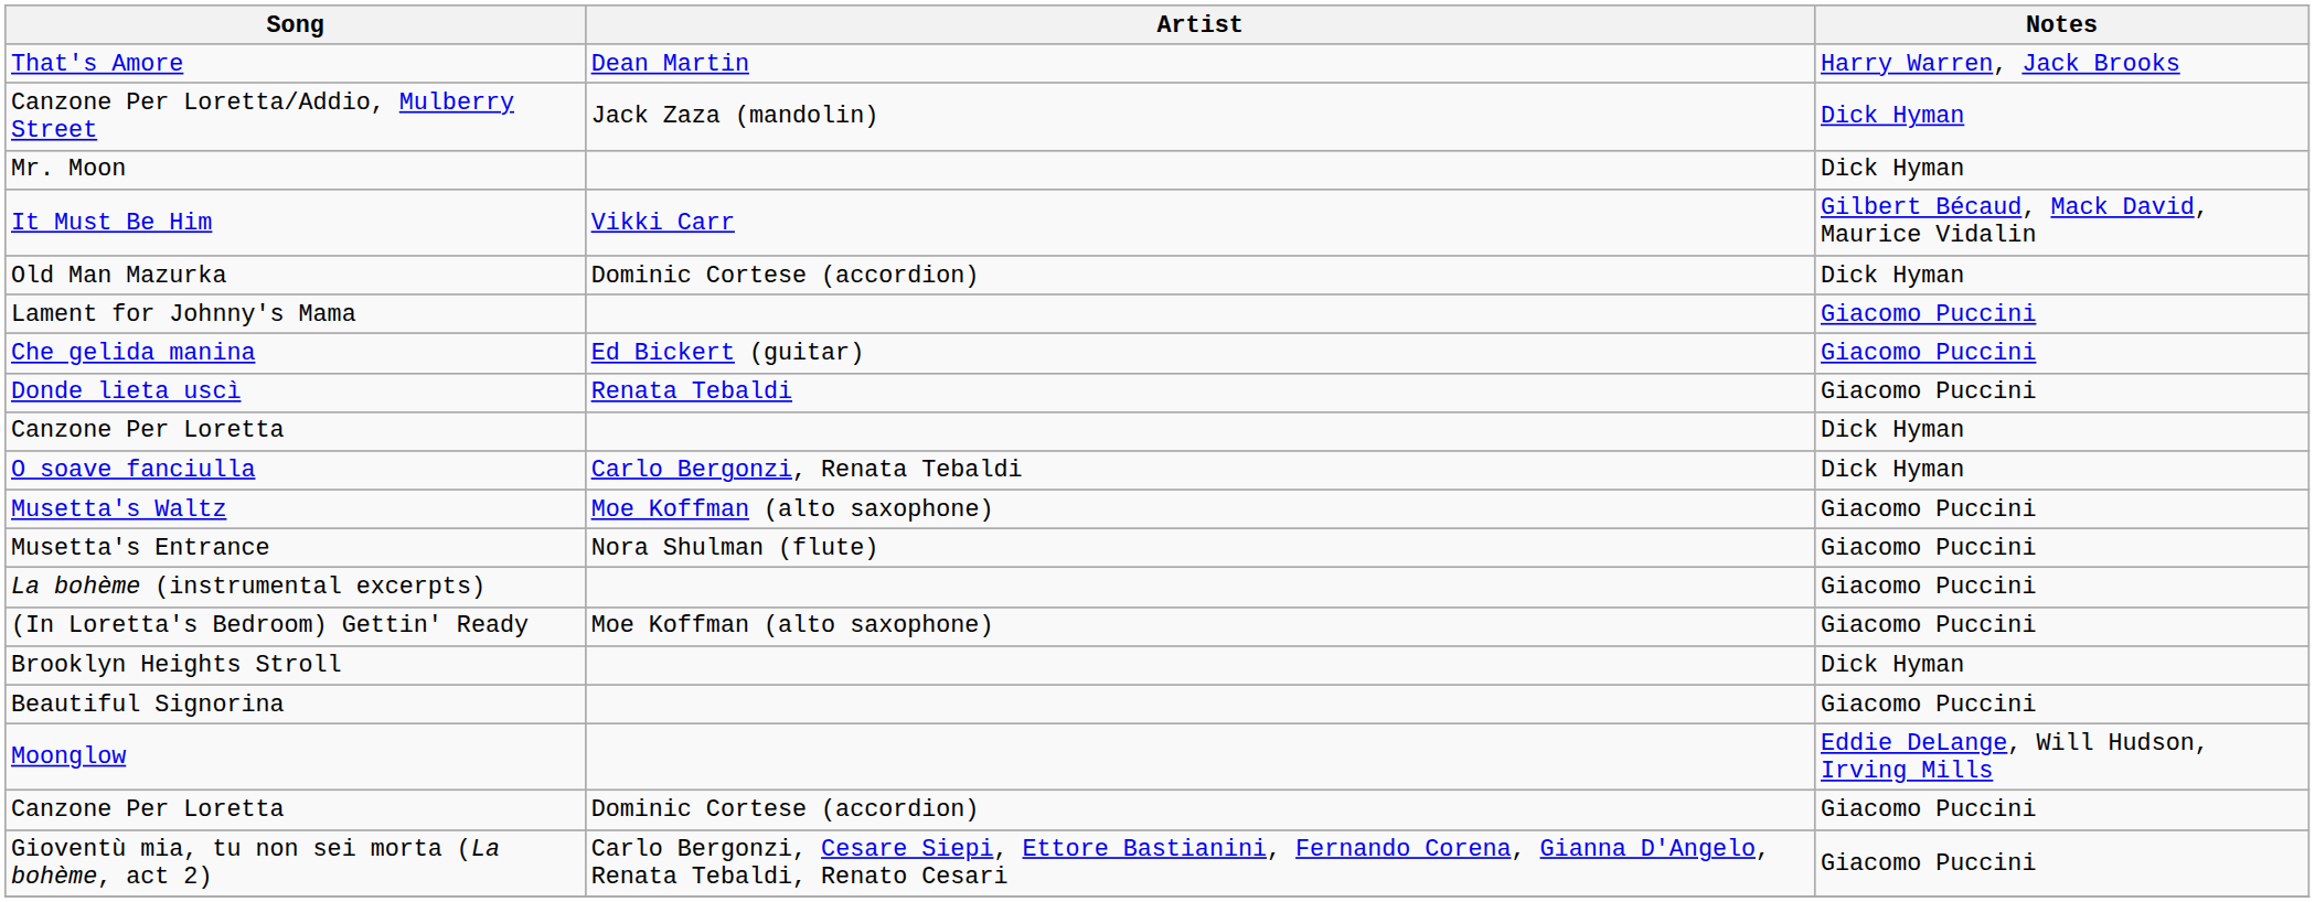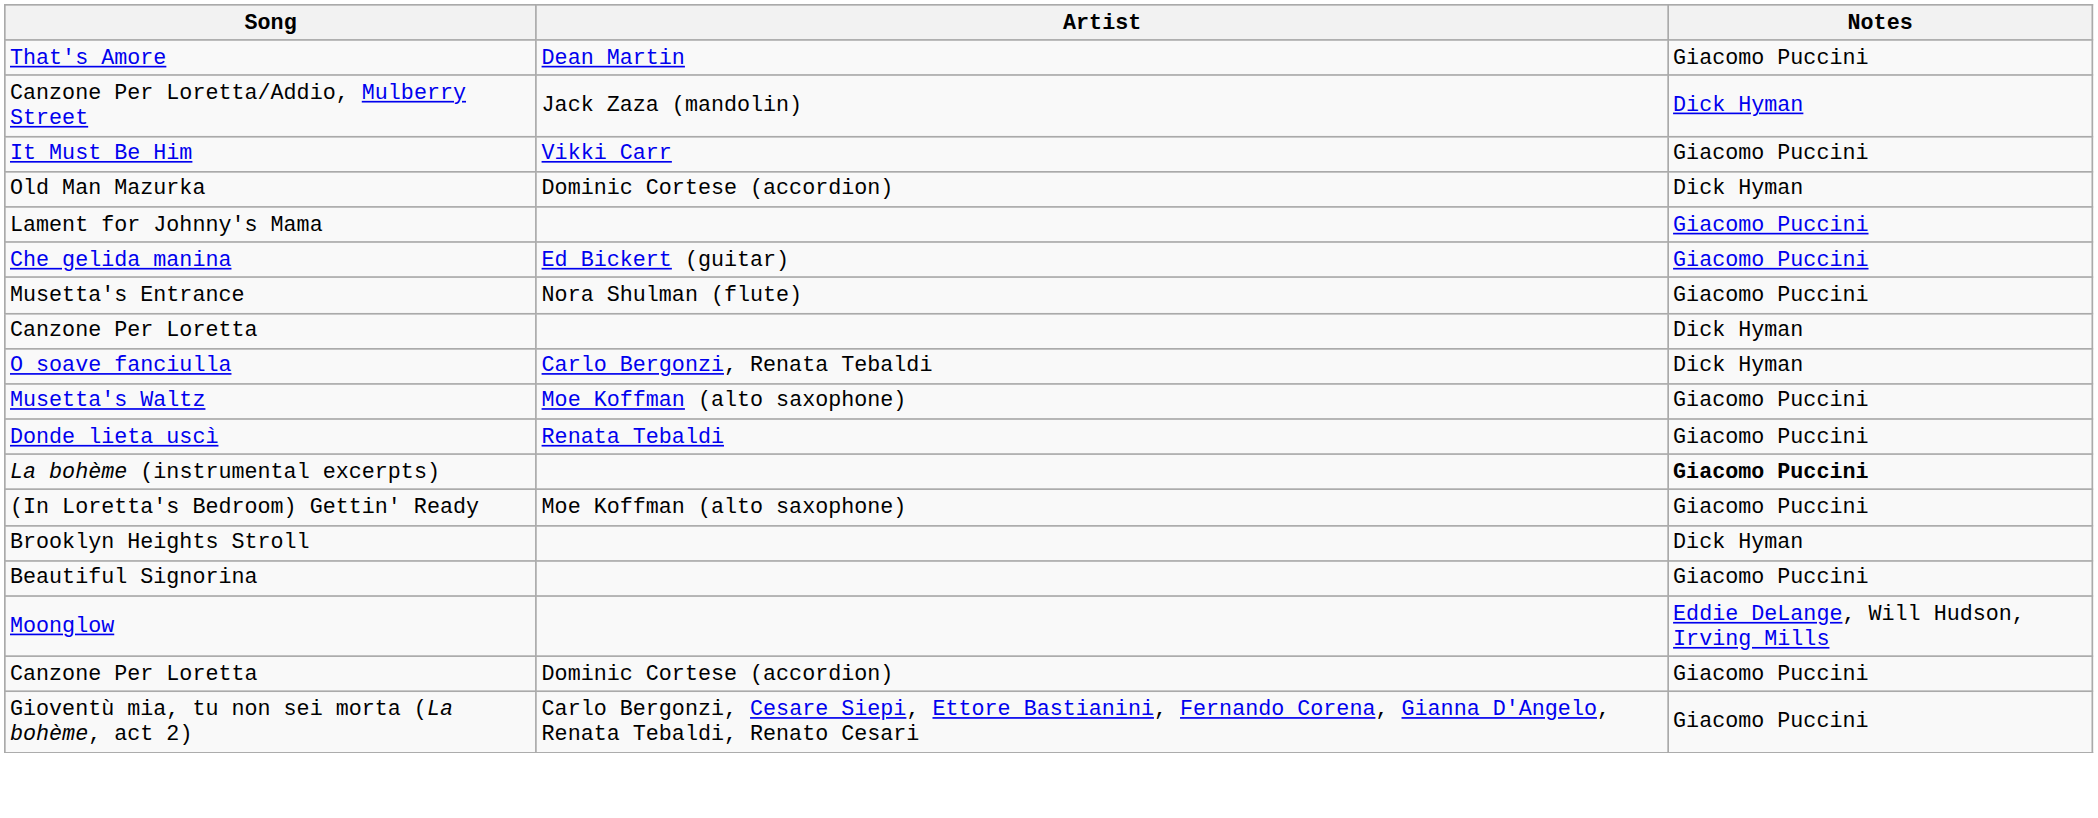That's Amore | Notes: Harry Warren, Jack Brooks -> Giacomo Puccini
- row: Mr. Moon | Dick Hyman
It Must Be Him | Notes: Gilbert Bécaud, Mack David, Maurice Vidalin -> Giacomo Puccini
rows swapped: Donde lieta uscì <-> Musetta's Entrance
La bohème (instrumental excerpts) | Notes: normal -> bold
